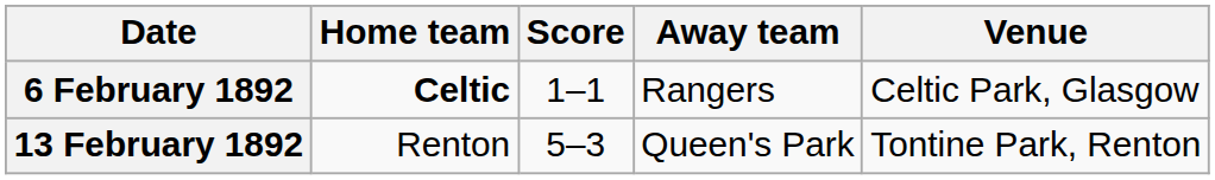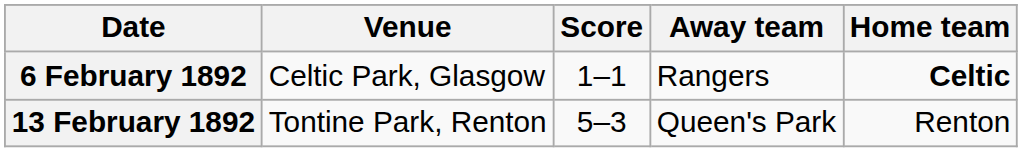columns swapped: Home team <-> Venue
